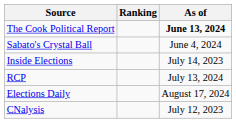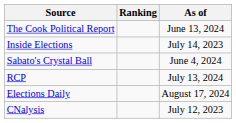The Cook Political Report | As of: bold -> normal
rows swapped: Inside Elections <-> Sabato's Crystal Ball
